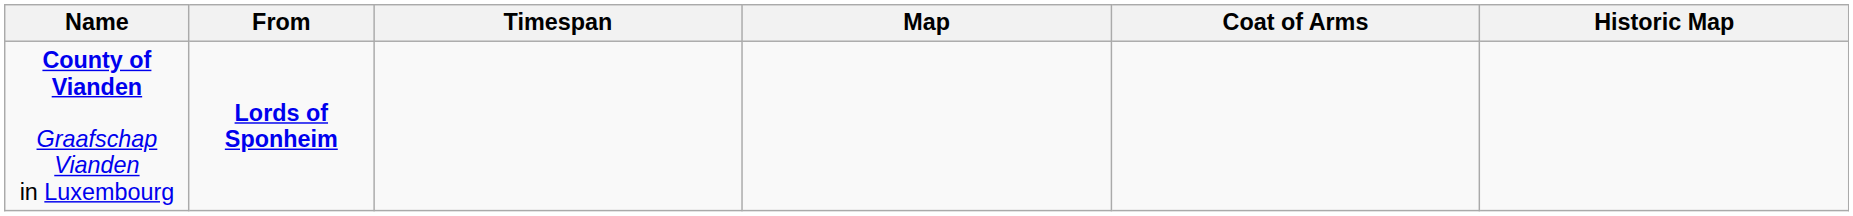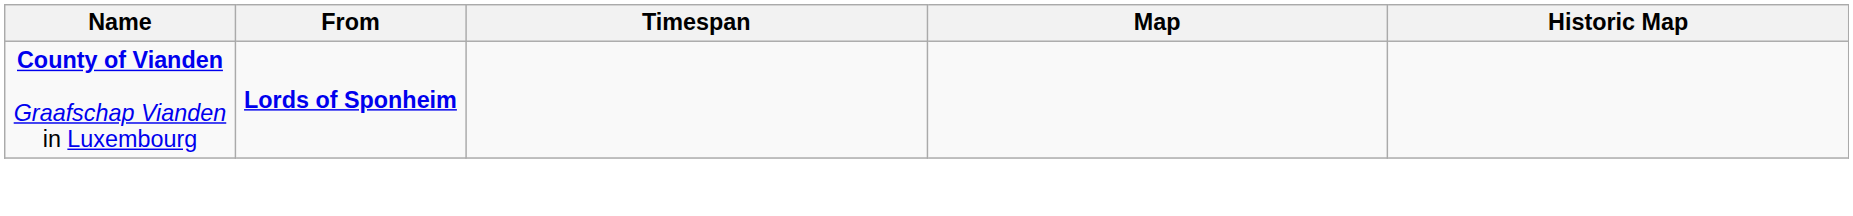- column: Coat of Arms
